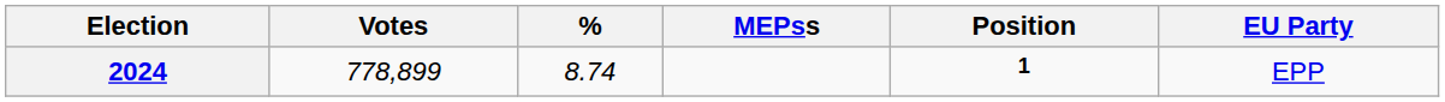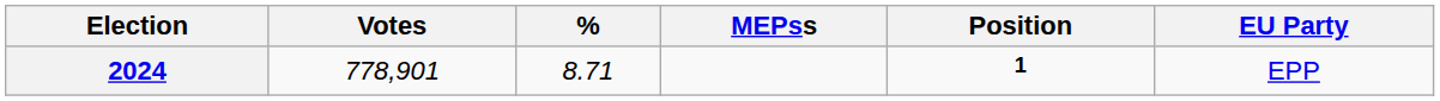2024 | Votes: 778,899 -> 778,901
2024 | %: 8.74 -> 8.71
